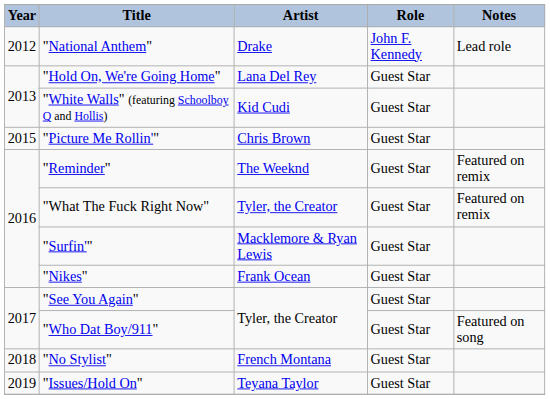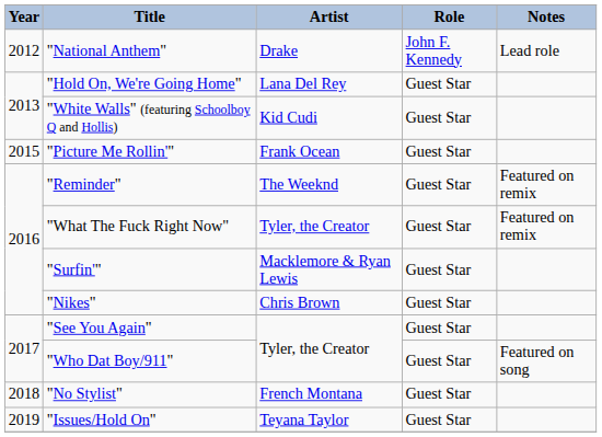"Picture Me Rollin'" | Artist: Chris Brown -> Frank Ocean
"Nikes" | Artist: Frank Ocean -> Chris Brown
